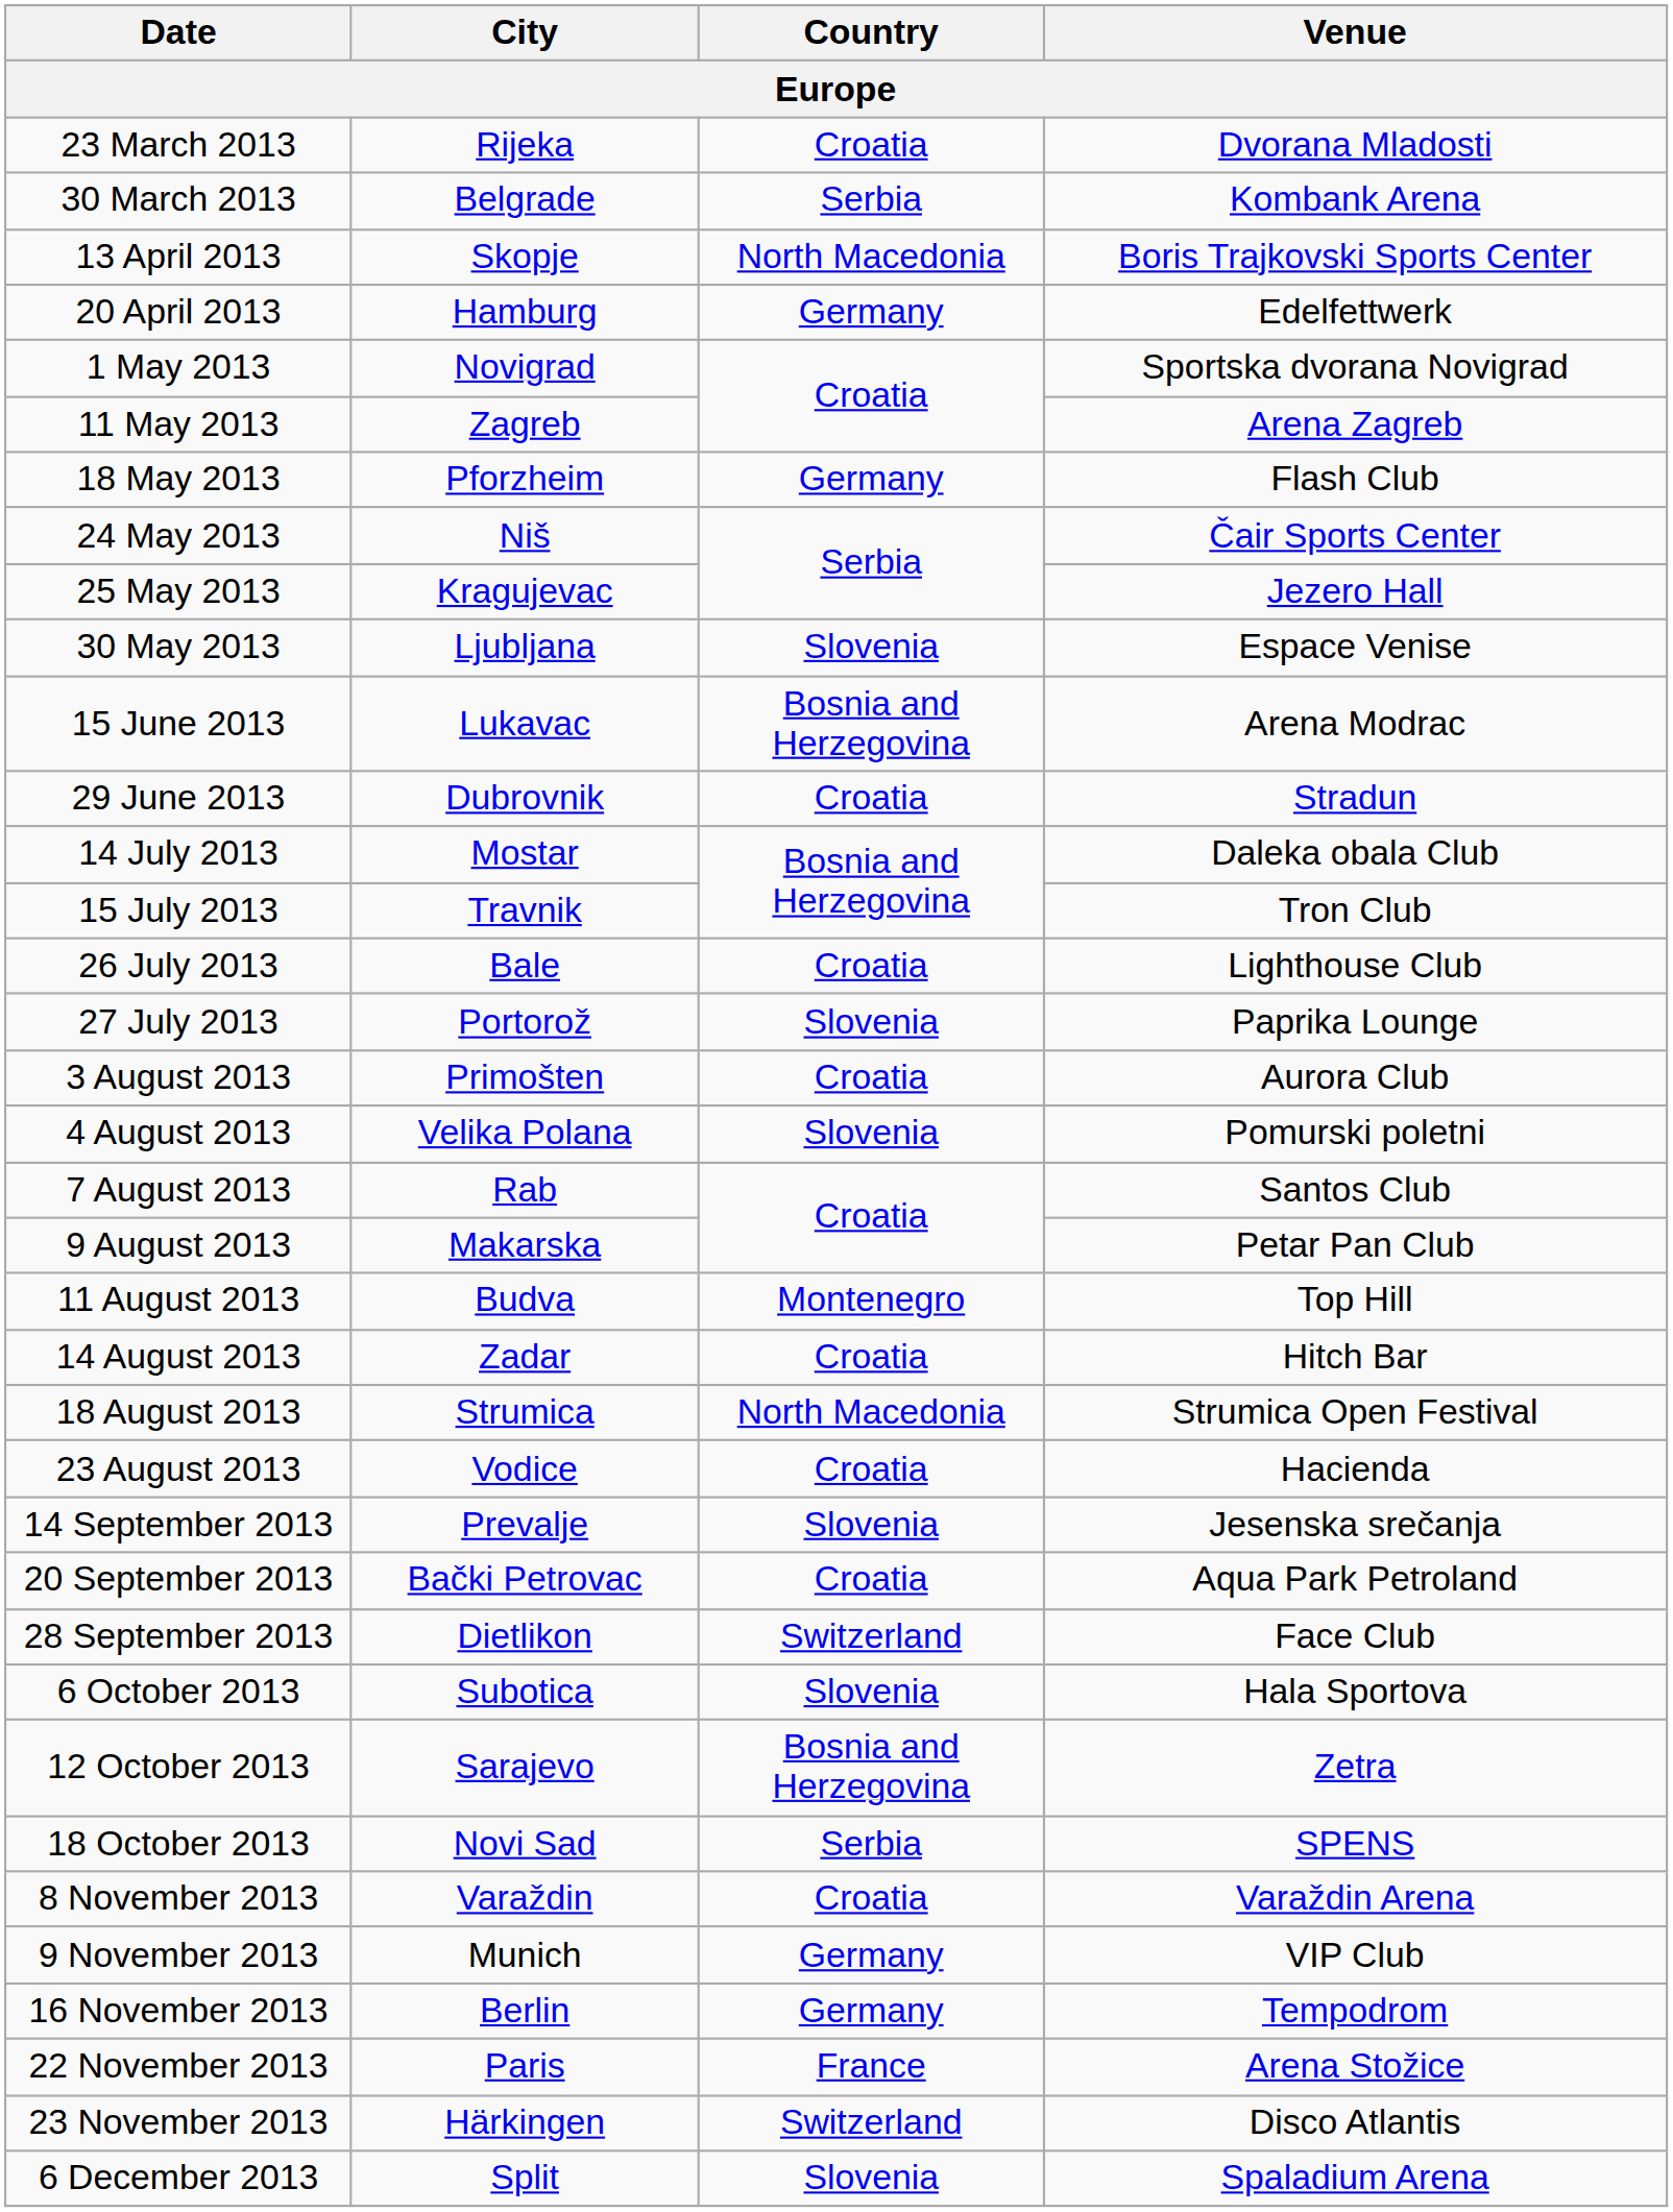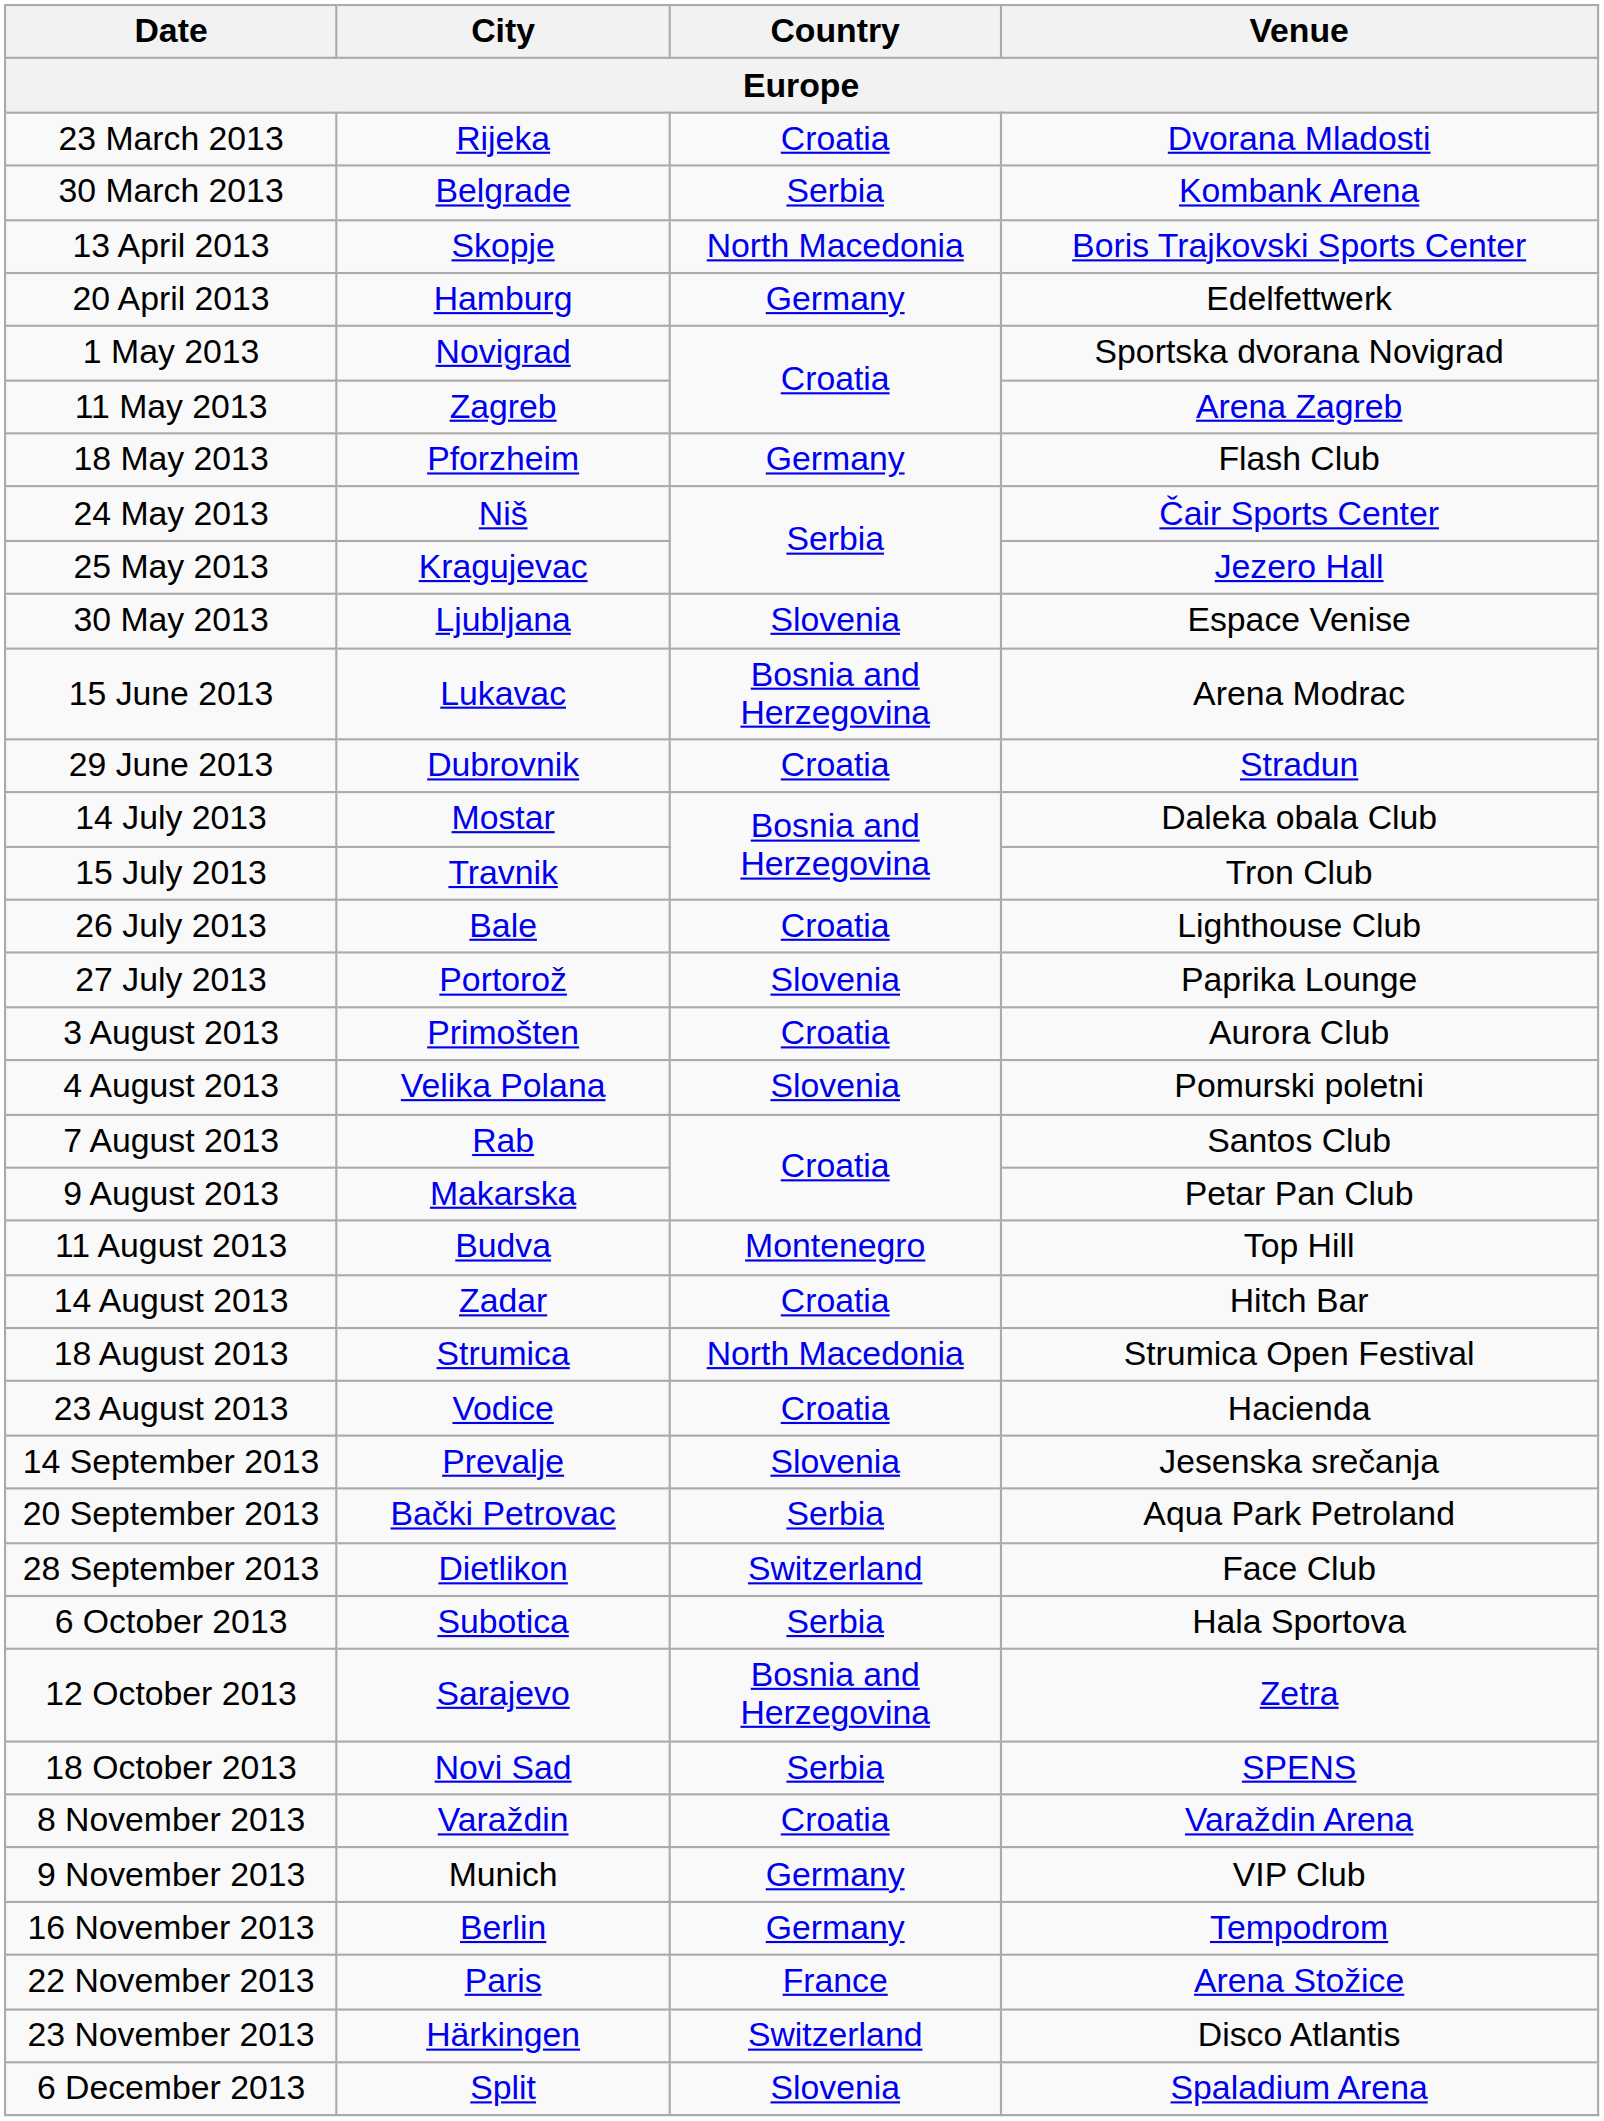20 September 2013 | Country: Croatia -> Serbia
6 October 2013 | Country: Slovenia -> Serbia
